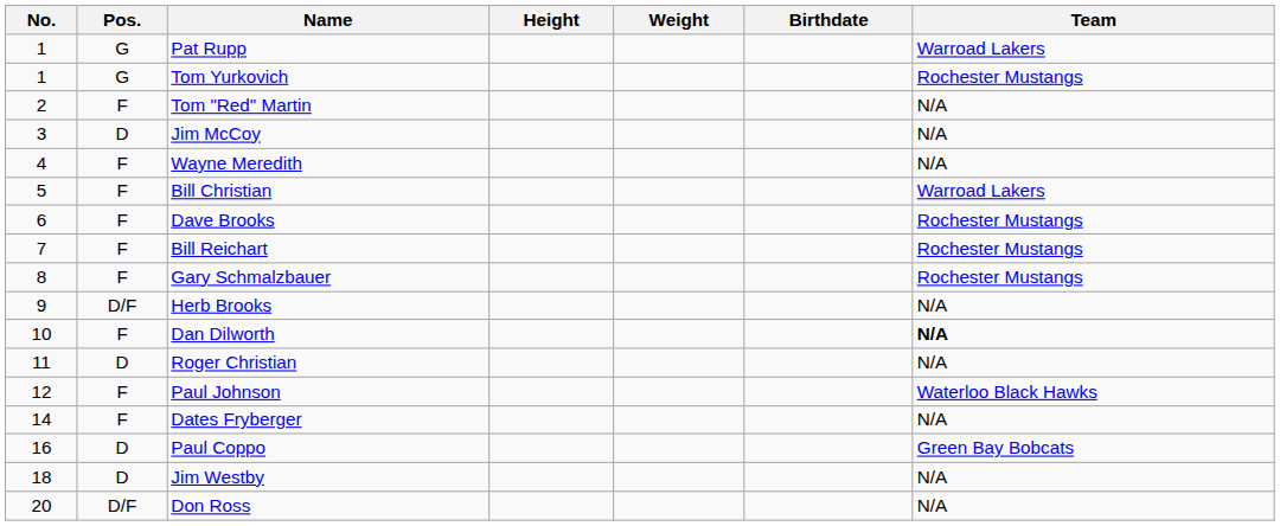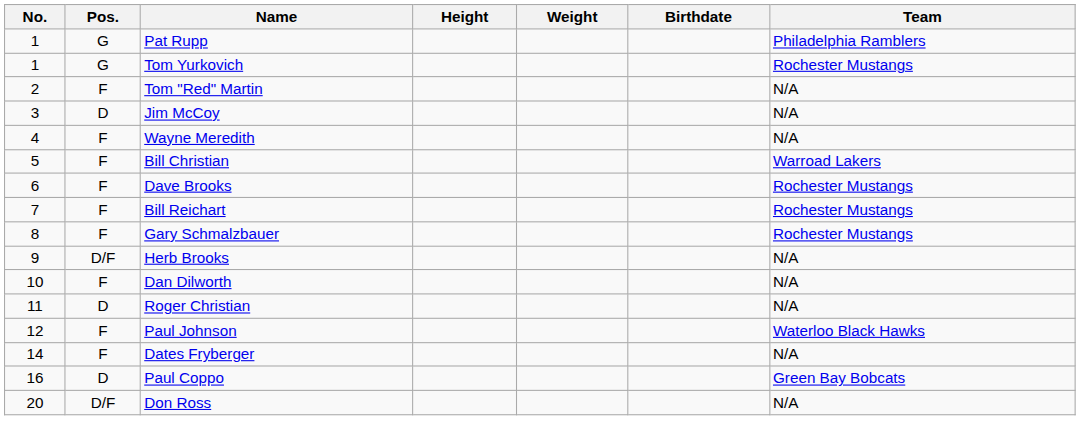Pat Rupp | Team: Warroad Lakers -> Philadelphia Ramblers
Dan Dilworth | Team: bold -> normal
- row: 18 | D | Jim Westby | N/A
